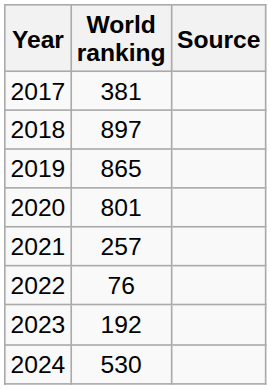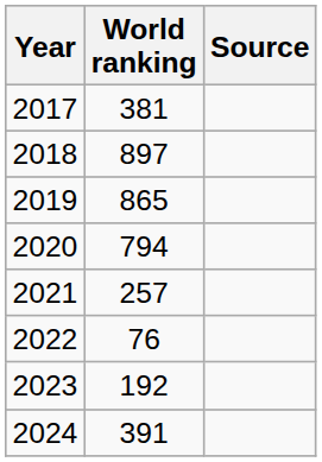2020 | World ranking: 801 -> 794
2024 | World ranking: 530 -> 391
